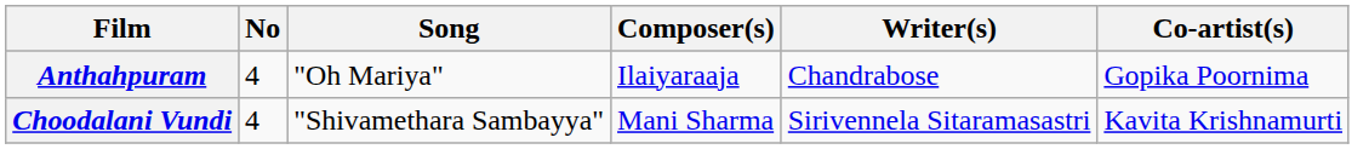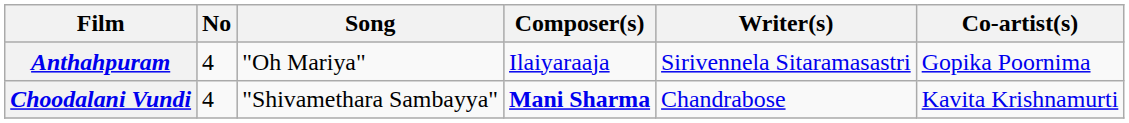Anthahpuram | Writer(s): Chandrabose -> Sirivennela Sitaramasastri
Choodalani Vundi | Composer(s): normal -> bold
Choodalani Vundi | Writer(s): Sirivennela Sitaramasastri -> Chandrabose
